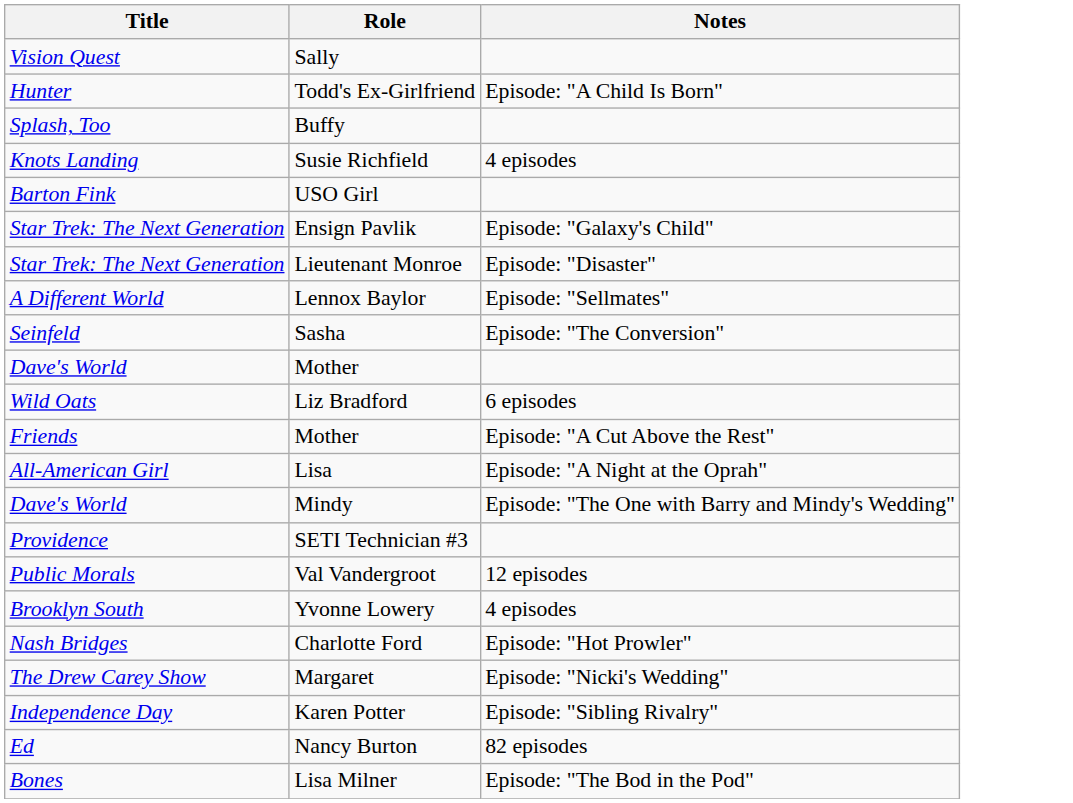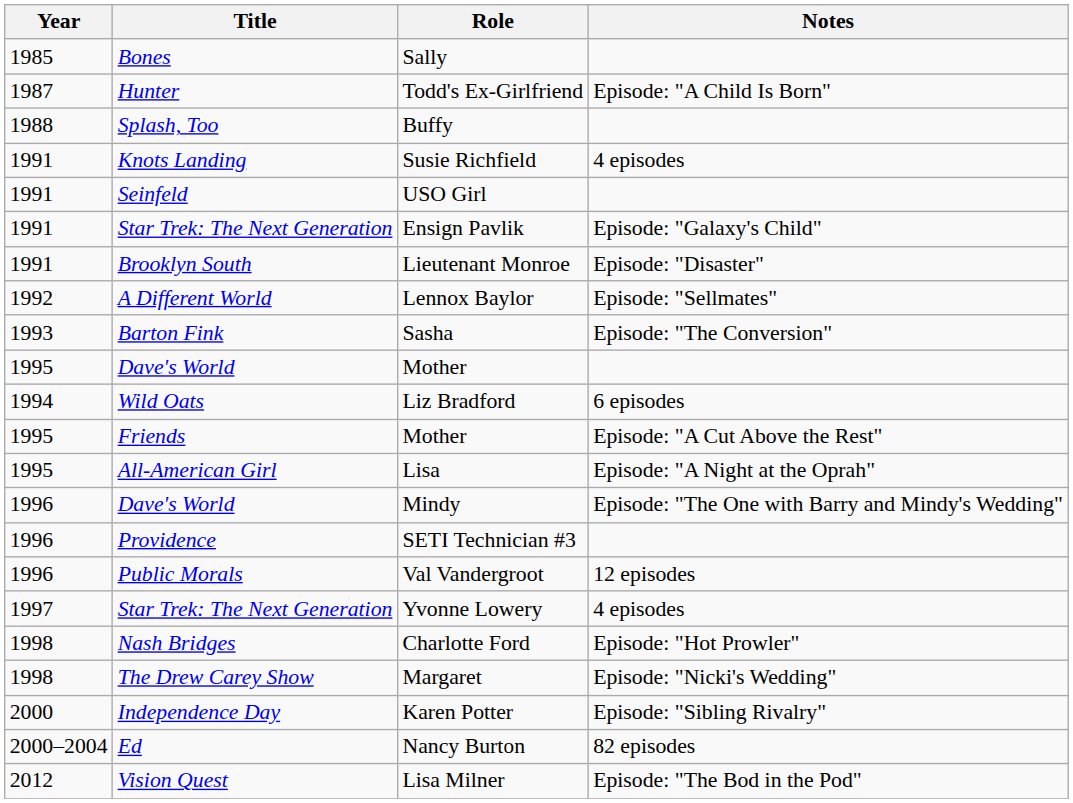+ column: Year | 1985 | 1987 | 1988 | 1991 | 1991 | 1991 | 1991 | 1992 | 1993 | 1995 | 1994 | 1995 | 1995 | 1996 | 1996 | 1996 | 1997 | 1998 | 1998 | 2000 | 2000–2004 | 2012
Sally | Title: Vision Quest -> Bones
USO Girl | Title: Barton Fink -> Seinfeld
Lieutenant Monroe | Title: Star Trek: The Next Generation -> Brooklyn South
Sasha | Title: Seinfeld -> Barton Fink
Yvonne Lowery | Title: Brooklyn South -> Star Trek: The Next Generation
Lisa Milner | Title: Bones -> Vision Quest
